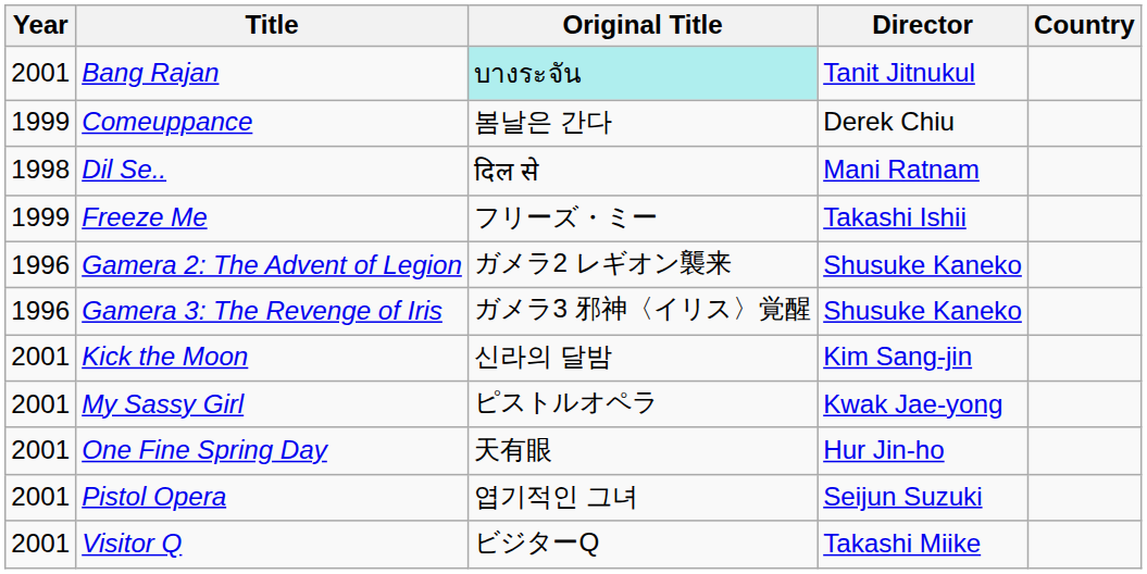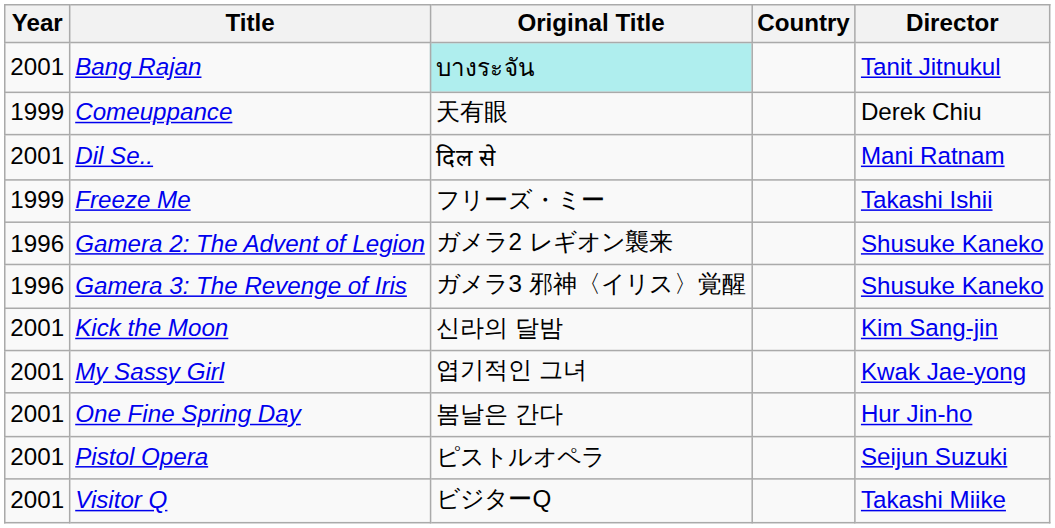columns swapped: Country <-> Director
Comeuppance | Original Title: 봄날은 간다 -> 天有眼
Dil Se.. | Year: 1998 -> 2001
My Sassy Girl | Original Title: ピストルオペラ -> 엽기적인 그녀
One Fine Spring Day | Original Title: 天有眼 -> 봄날은 간다
Pistol Opera | Original Title: 엽기적인 그녀 -> ピストルオペラ
